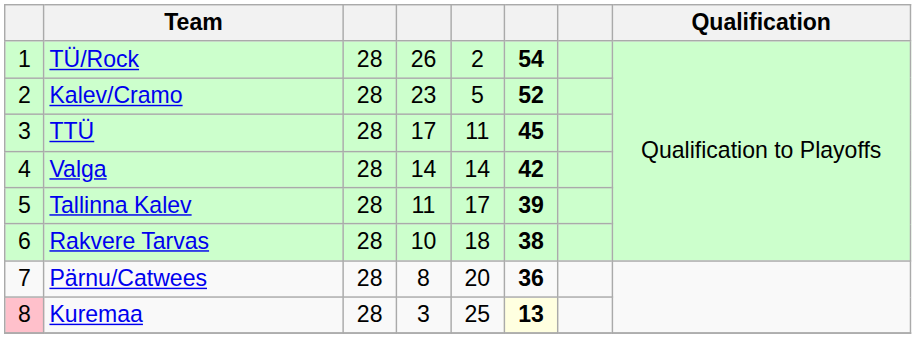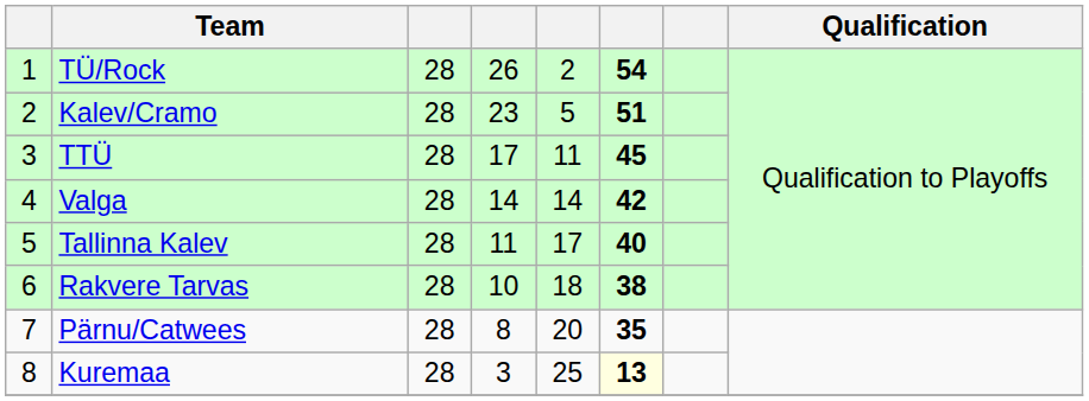Kalev/Cramo | column 6: 52 -> 51
Tallinna Kalev | column 6: 39 -> 40
Pärnu/Catwees | column 6: 36 -> 35
Kuremaa | column 1: pink background -> no background
